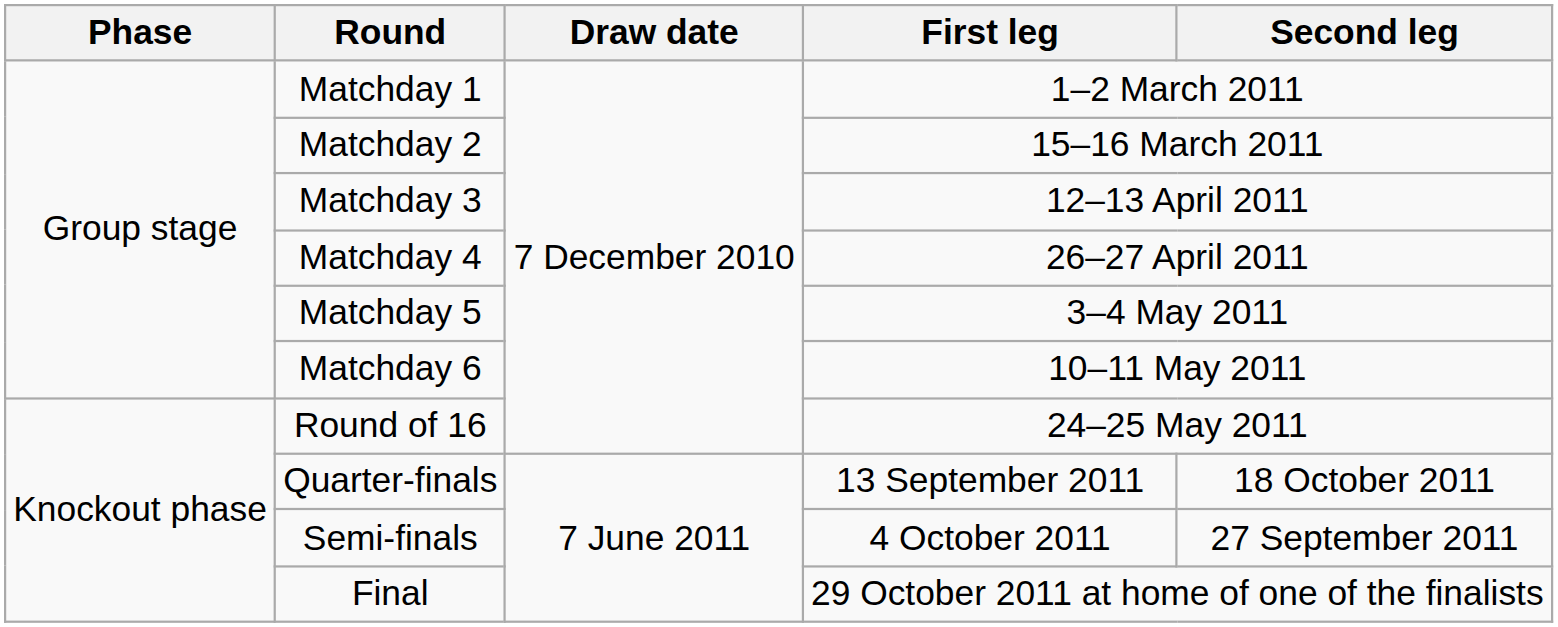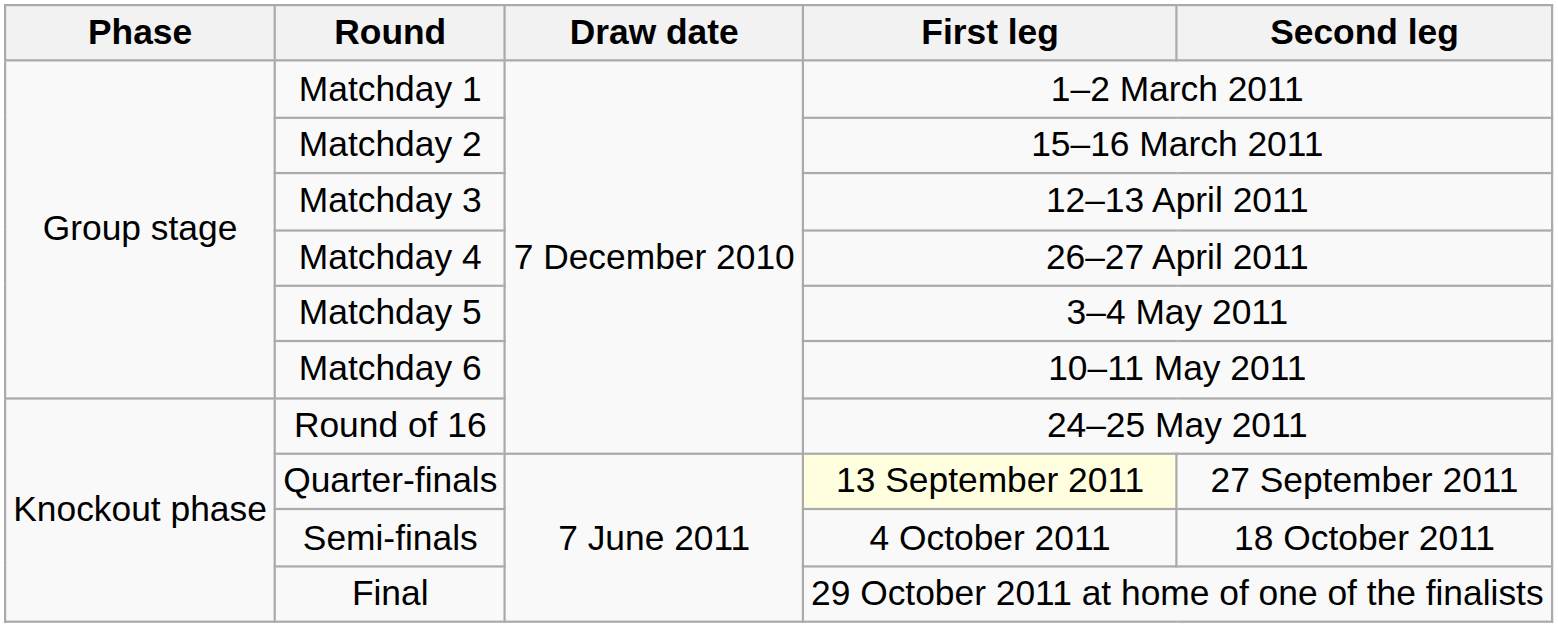Quarter-finals | First leg: no background -> lightyellow background
Quarter-finals | Second leg: 18 October 2011 -> 27 September 2011
Semi-finals | Second leg: 27 September 2011 -> 18 October 2011
